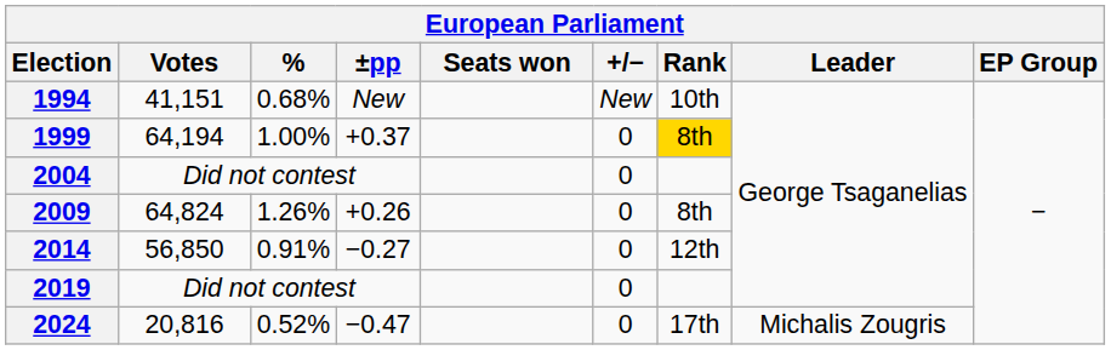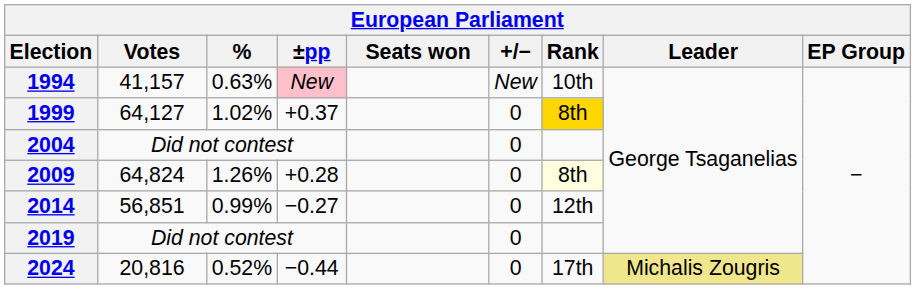1994 | Votes: 41,151 -> 41,157
1994 | %: 0.68% -> 0.63%
1994 | ±pp: no background -> pink background
1999 | Votes: 64,194 -> 64,127
1999 | %: 1.00% -> 1.02%
2009 | ±pp: +0.26 -> +0.28
2009 | Rank: no background -> lightyellow background
2014 | Votes: 56,850 -> 56,851
2014 | %: 0.91% -> 0.99%
2024 | ±pp: −0.47 -> −0.44
2024 | Leader: no background -> khaki background
